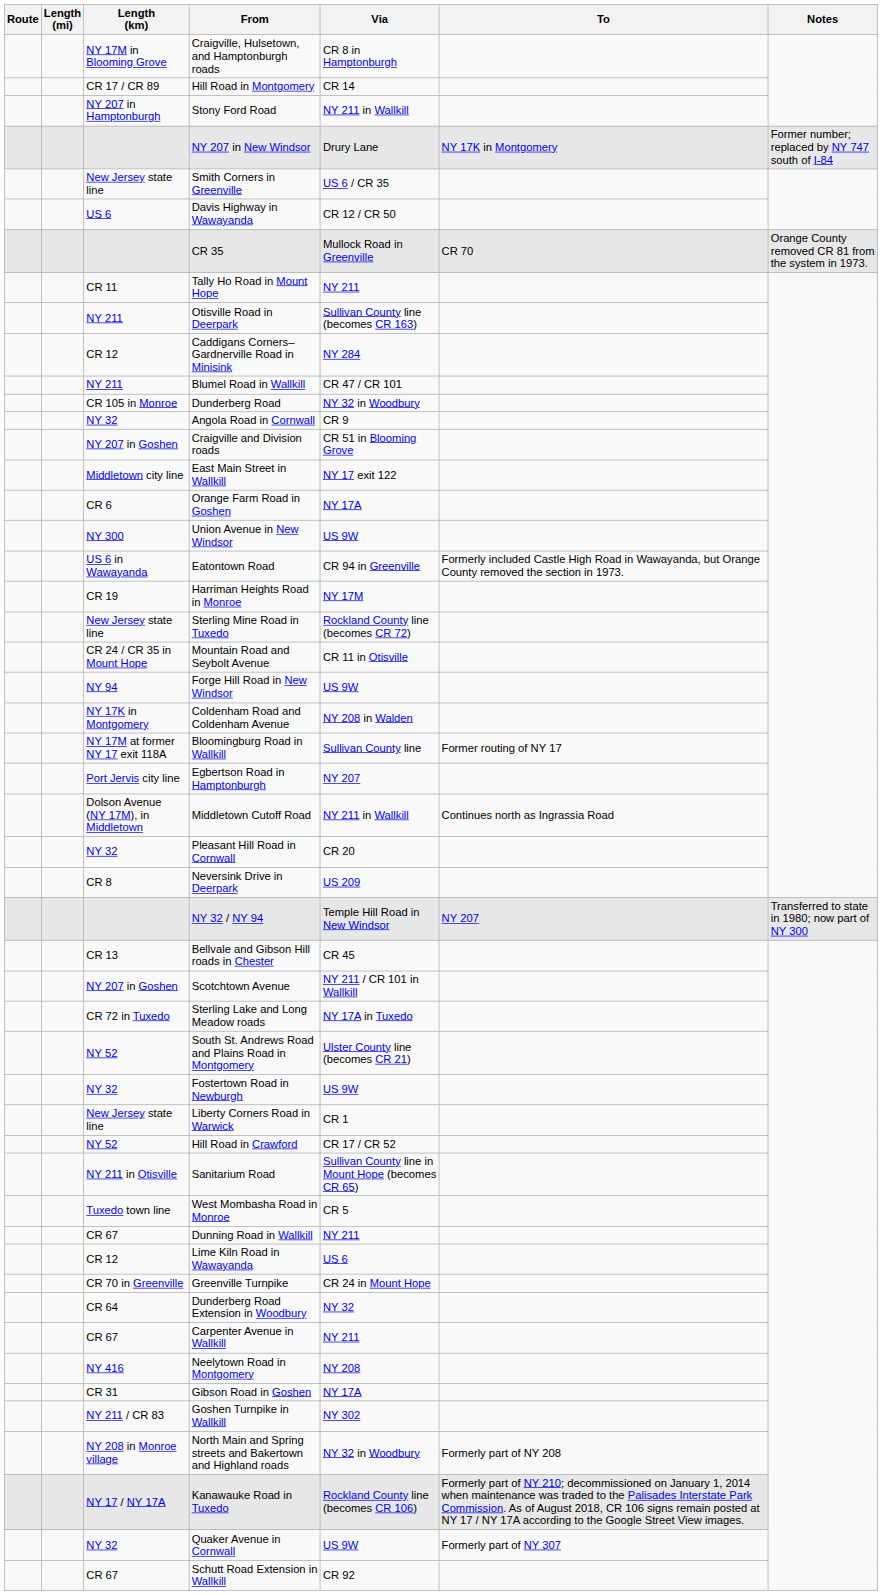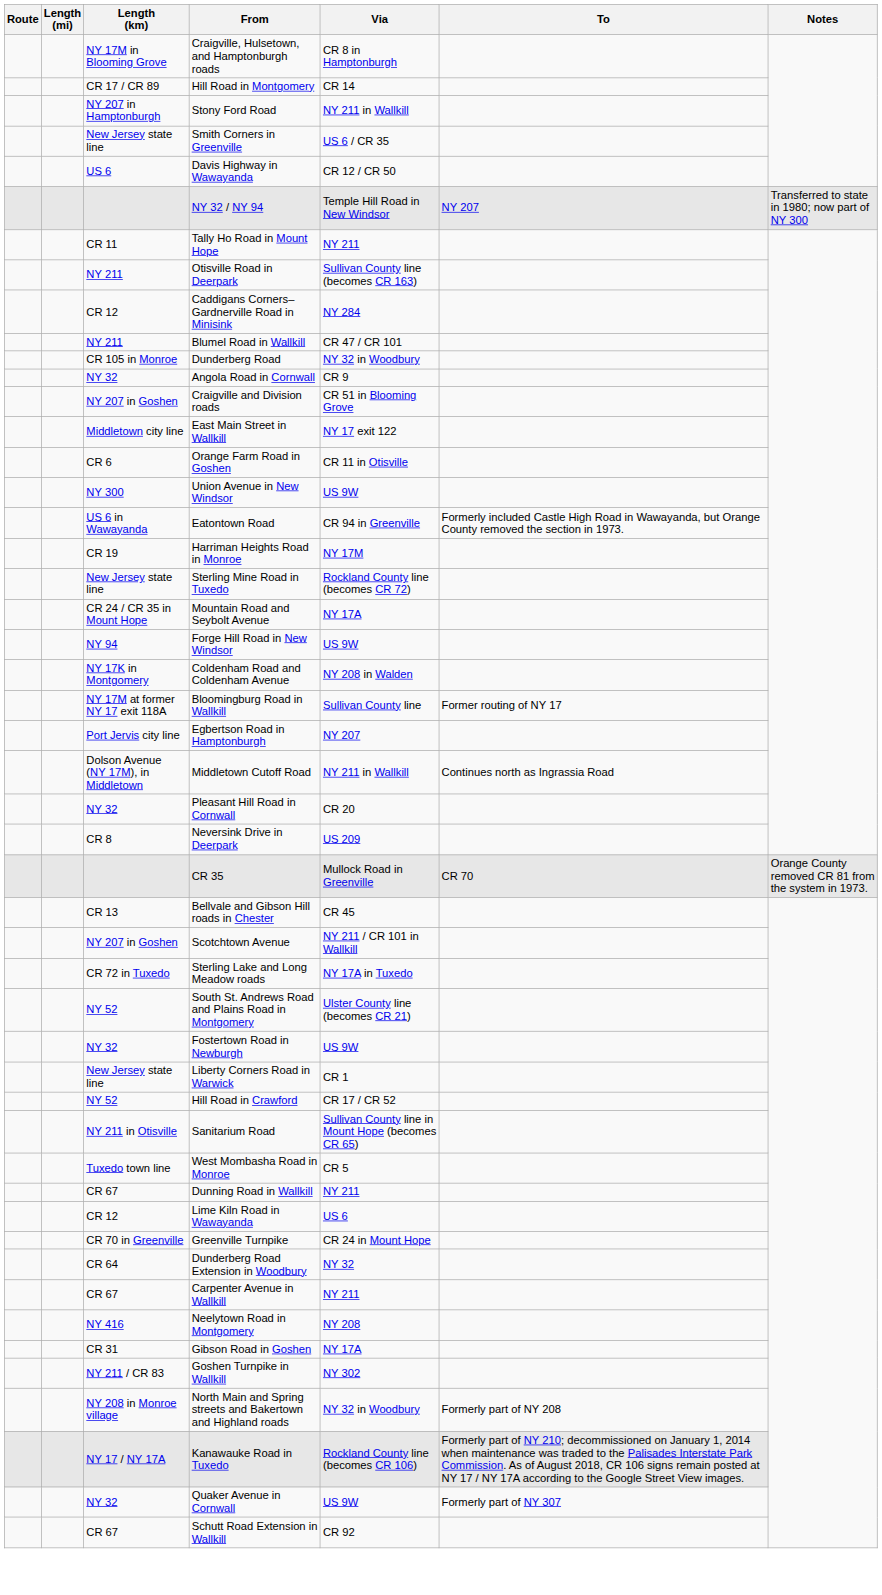- row: NY 207 in New Windsor | Drury Lane | NY 17K in Montgomery | Former number; replaced by NY 747 south of I-84
rows swapped: NY 32 / NY 94 <-> CR 35
Orange Farm Road in Goshen | Via: NY 17A -> CR 11 in Otisville
Mountain Road and Seybolt Avenue | Via: CR 11 in Otisville -> NY 17A
